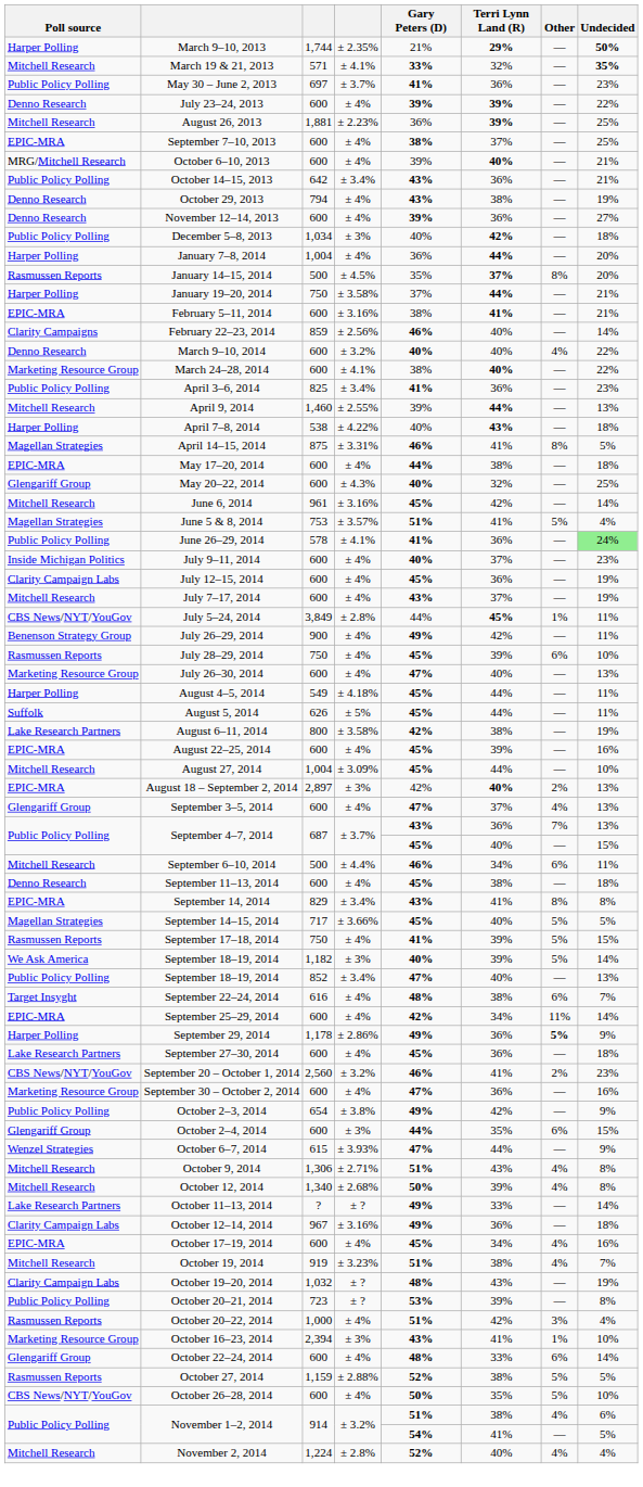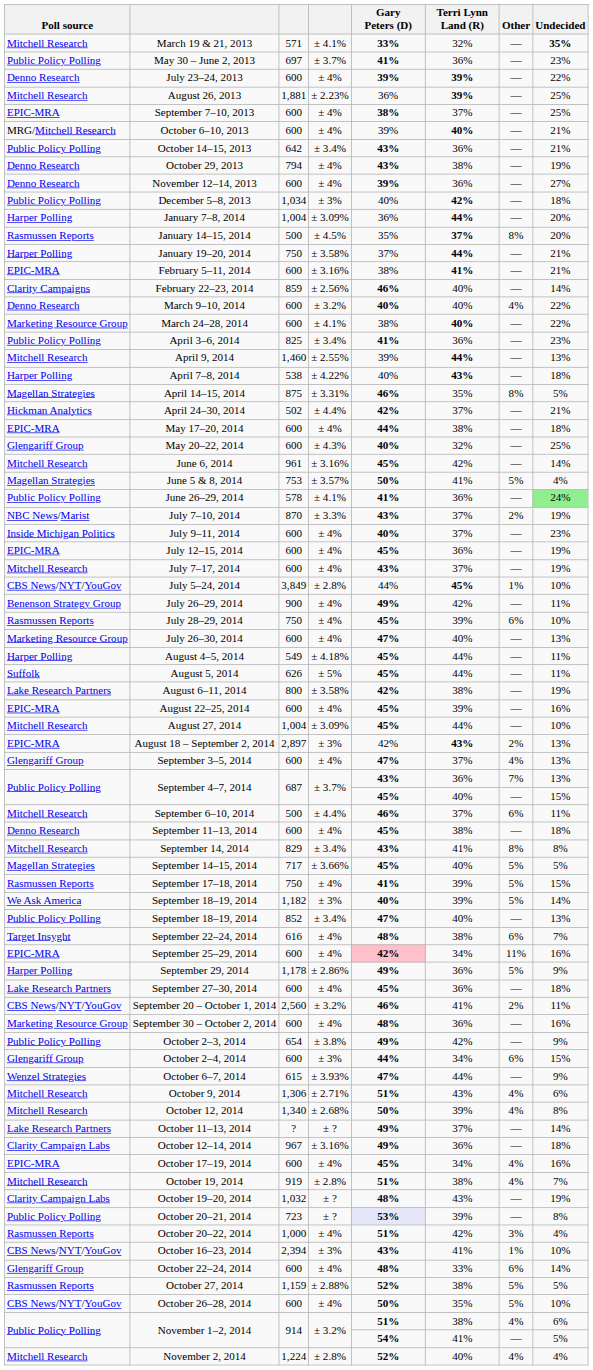- row: Harper Polling | March 9–10, 2013 | 1,744 | ± 2.35% | 21% | 29% | — | 50%
January 7–8, 2014 | column 4: ± 4% -> ± 3.09%
April 14–15, 2014 | Terri Lynn Land (R): 41% -> 35%
+ row: Hickman Analytics | April 24–30, 2014 | 502 | ± 4.4% | 42% | 37% | — | 21%
June 5 & 8, 2014 | Gary Peters (D): 51% -> 50%
+ row: NBC News/Marist | July 7–10, 2014 | 870 | ± 3.3% | 43% | 37% | 2% | 19%
July 12–15, 2014 | Poll source: Clarity Campaign Labs -> EPIC-MRA
July 5–24, 2014 | Undecided: 11% -> 10%
August 18 – September 2, 2014 | Terri Lynn Land (R): 40% -> 43%
September 6–10, 2014 | Terri Lynn Land (R): 34% -> 37%
September 14, 2014 | Poll source: EPIC-MRA -> Mitchell Research
September 25–29, 2014 | Gary Peters (D): no background -> pink background
September 25–29, 2014 | Undecided: 14% -> 16%
September 29, 2014 | Other: bold -> normal
September 20 – October 1, 2014 | Undecided: 23% -> 11%
September 30 – October 2, 2014 | Gary Peters (D): 47% -> 48%
October 2–4, 2014 | Terri Lynn Land (R): 35% -> 34%
October 9, 2014 | Undecided: 8% -> 6%
October 11–13, 2014 | Terri Lynn Land (R): 33% -> 37%
October 19, 2014 | column 4: ± 3.23% -> ± 2.8%
October 20–21, 2014 | Gary Peters (D): no background -> lavender background
October 16–23, 2014 | Poll source: Marketing Resource Group -> CBS News/NYT/YouGov
